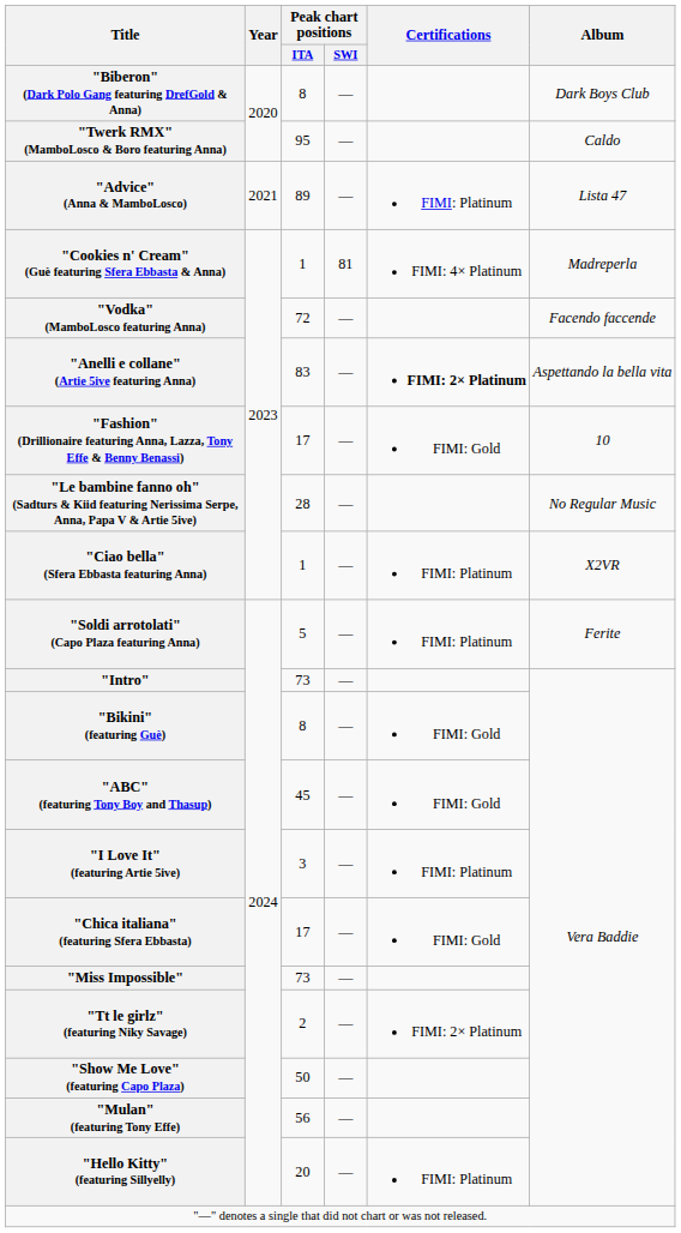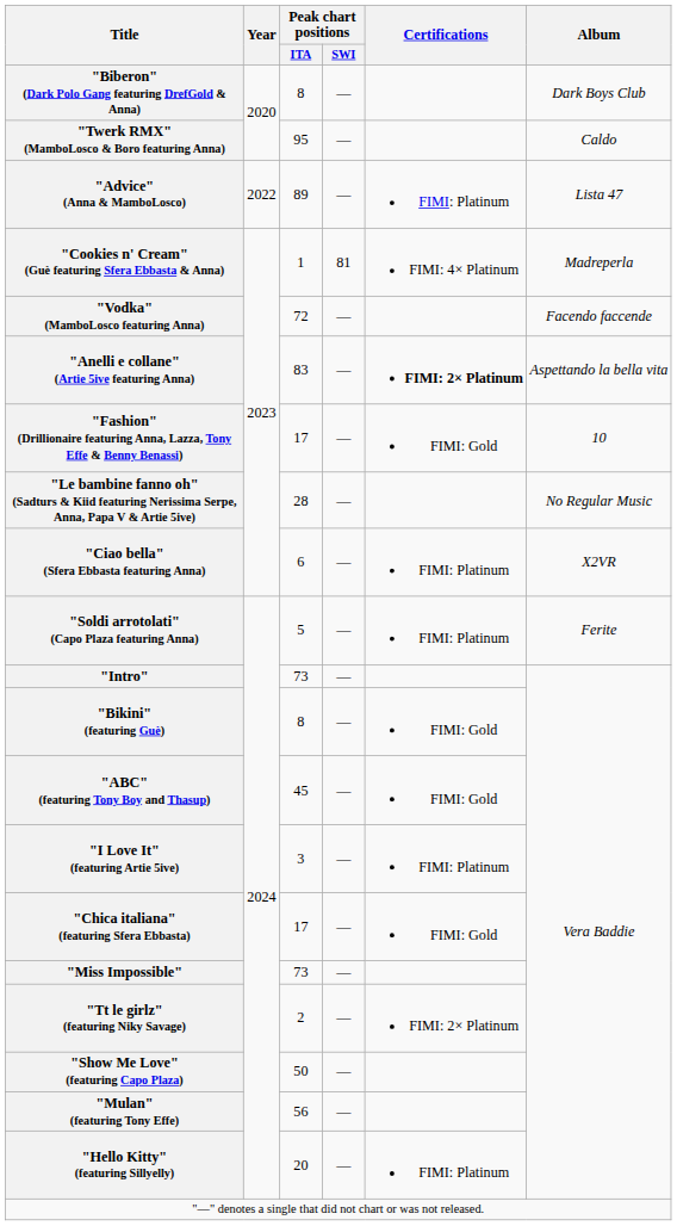"Advice" (Anna & MamboLosco) | Year: 2021 -> 2022
"Ciao bella" (Sfera Ebbasta featuring Anna) | Peak chart positions / ITA: 1 -> 6
